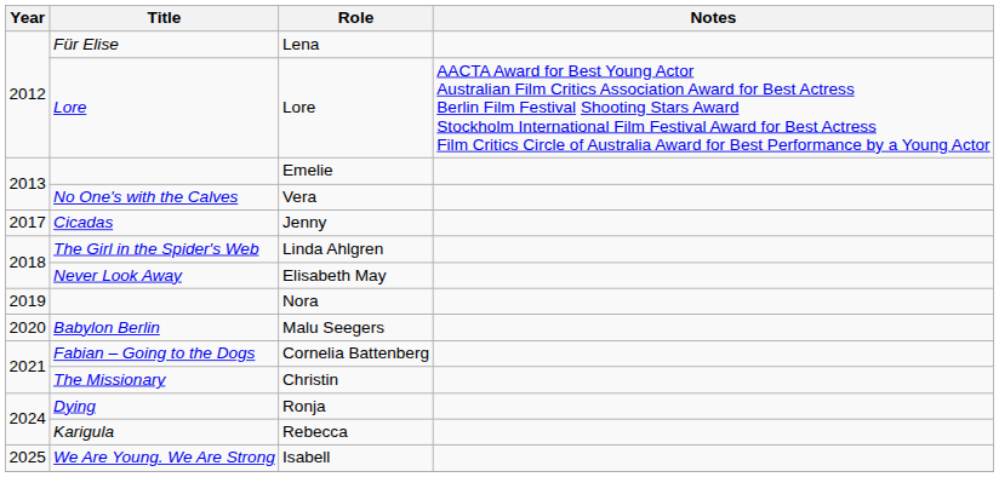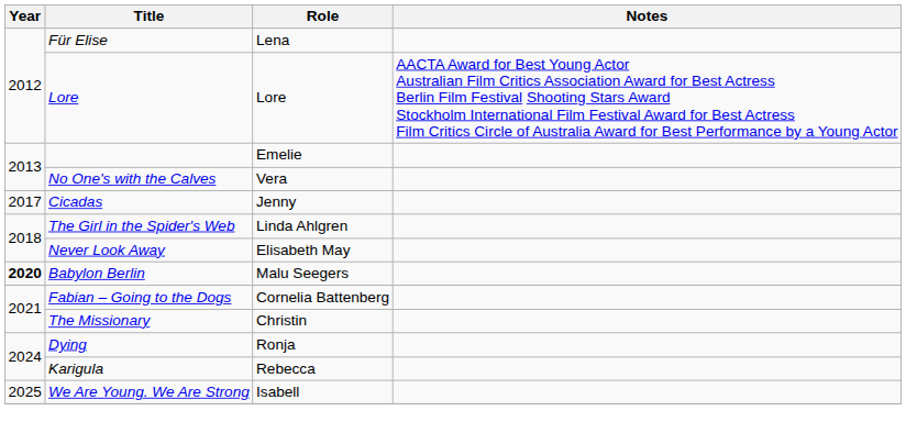- row: 2019 | Nora
Malu Seegers | Year: normal -> bold
